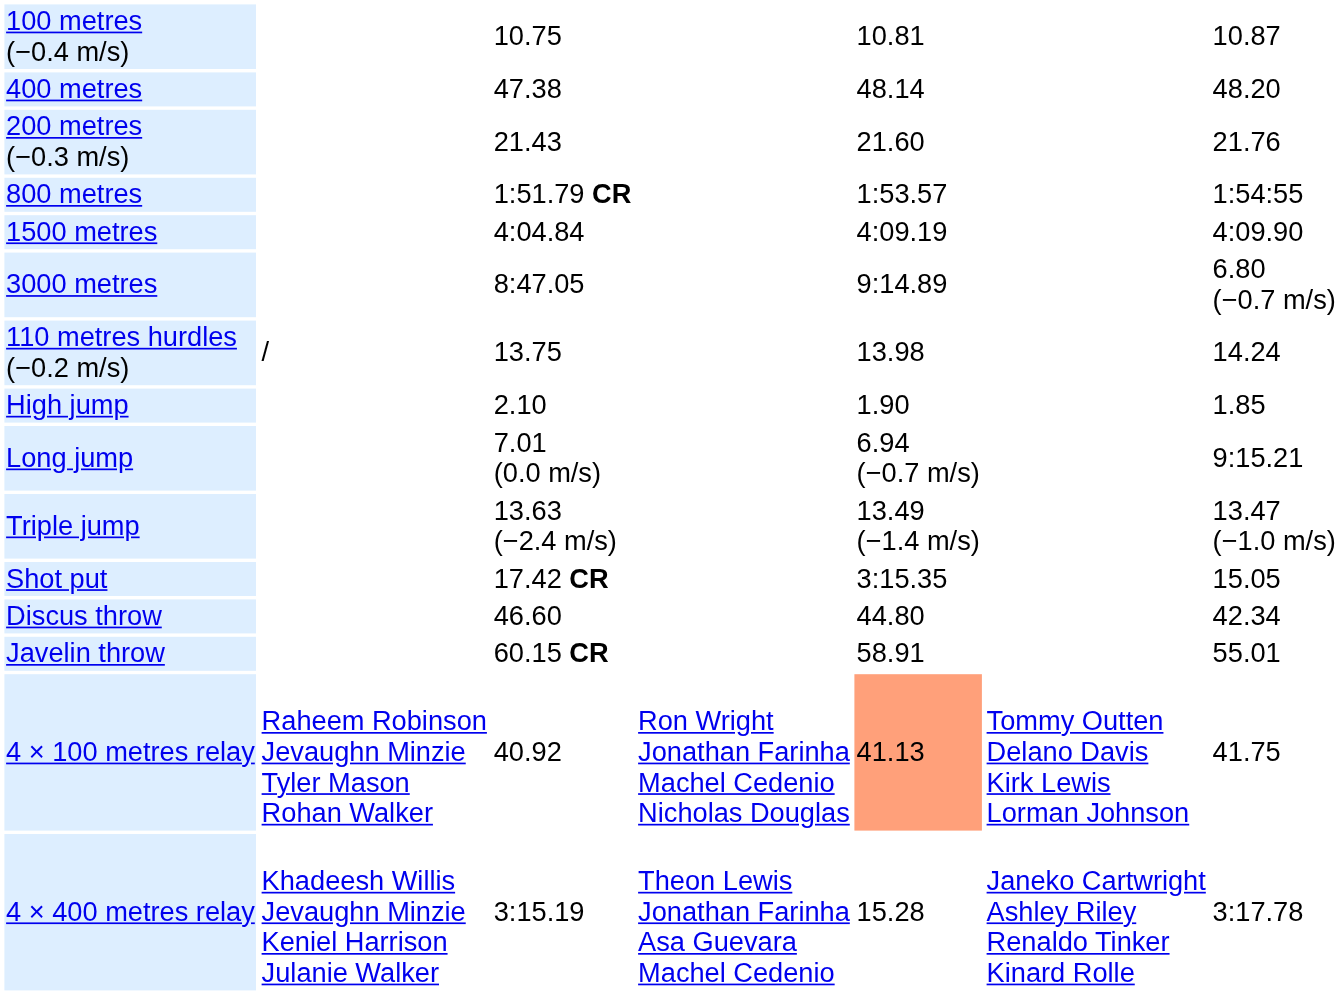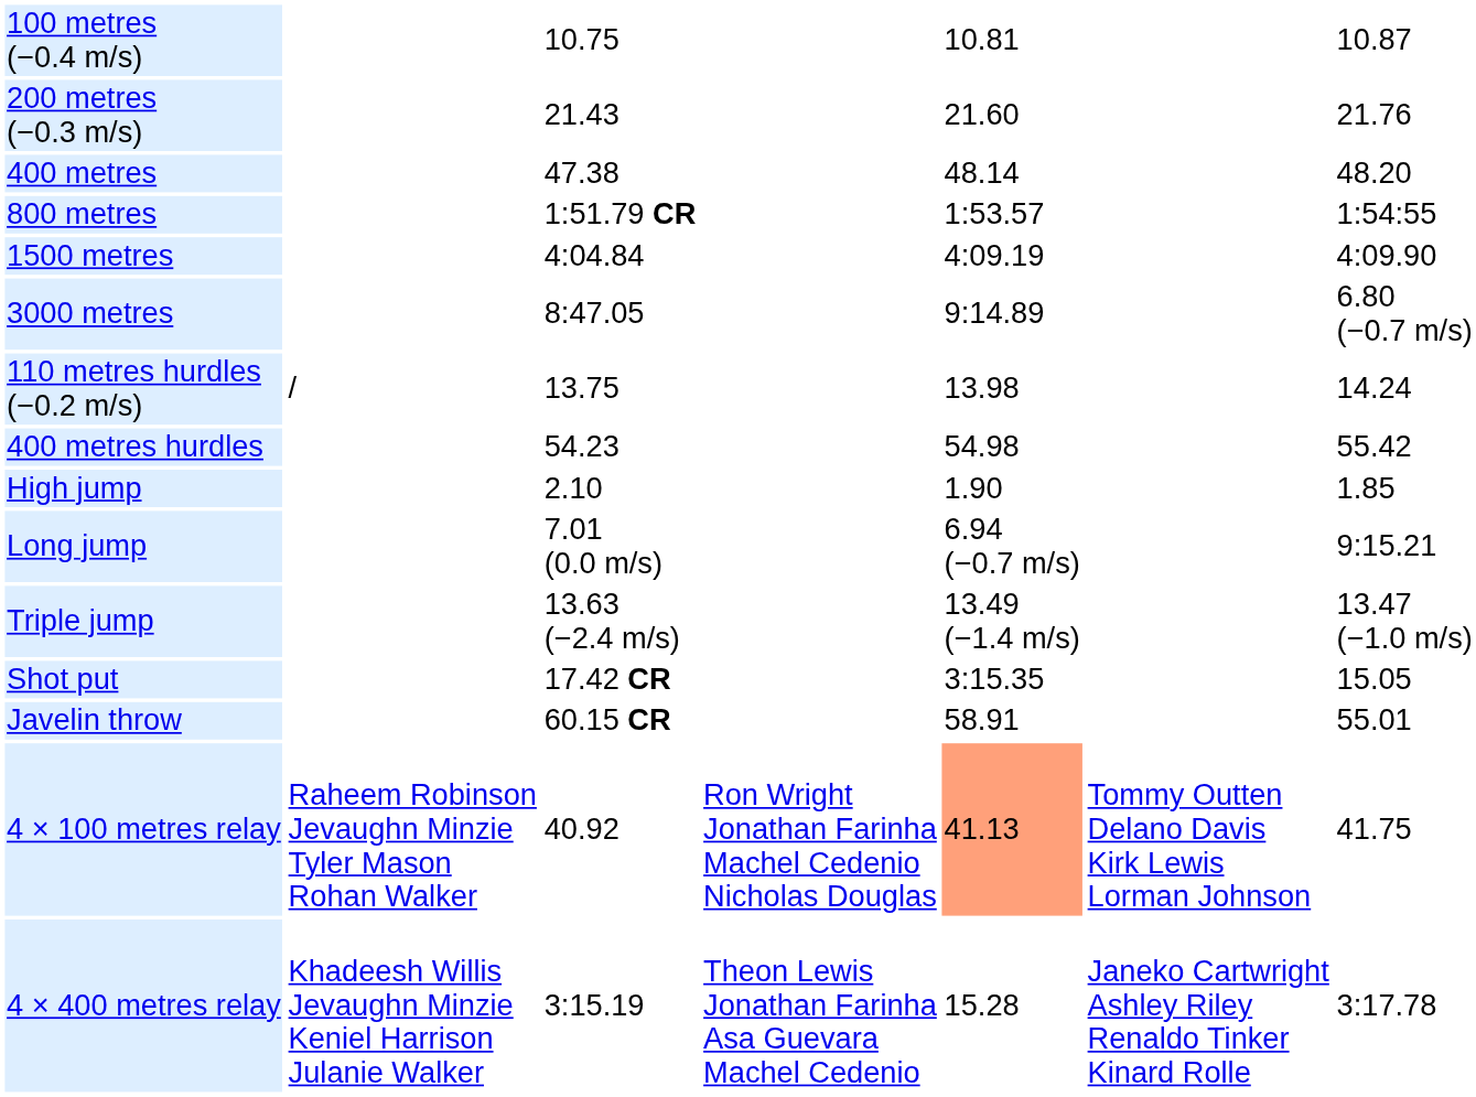rows swapped: 200 metres (−0.3 m/s) <-> 400 metres
+ row: 400 metres hurdles | 54.23 | 54.98 | 55.42
- row: Discus throw | 46.60 | 44.80 | 42.34
